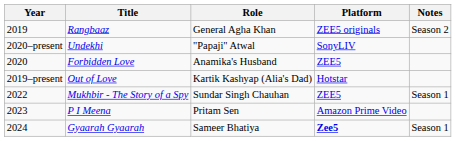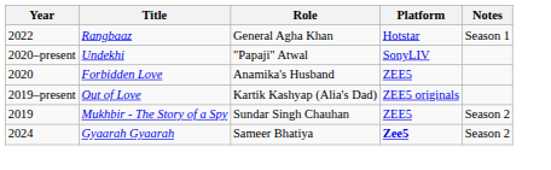Rangbaaz | Year: 2019 -> 2022
Rangbaaz | Platform: ZEE5 originals -> Hotstar
Rangbaaz | Notes: Season 2 -> Season 1
Out of Love | Platform: Hotstar -> ZEE5 originals
Mukhbir - The Story of a Spy | Year: 2022 -> 2019
Mukhbir - The Story of a Spy | Notes: Season 1 -> Season 2
- row: 2023 | P I Meena | Pritam Sen | Amazon Prime Video
Gyaarah Gyaarah | Notes: Season 1 -> Season 2
